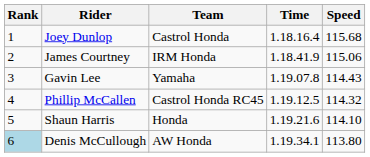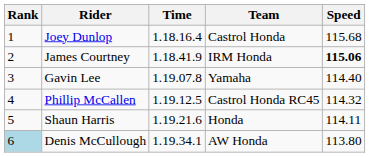columns swapped: Team <-> Time
James Courtney | Speed: normal -> bold
Gavin Lee | Speed: 114.43 -> 114.40
Shaun Harris | Speed: 114.10 -> 114.11
